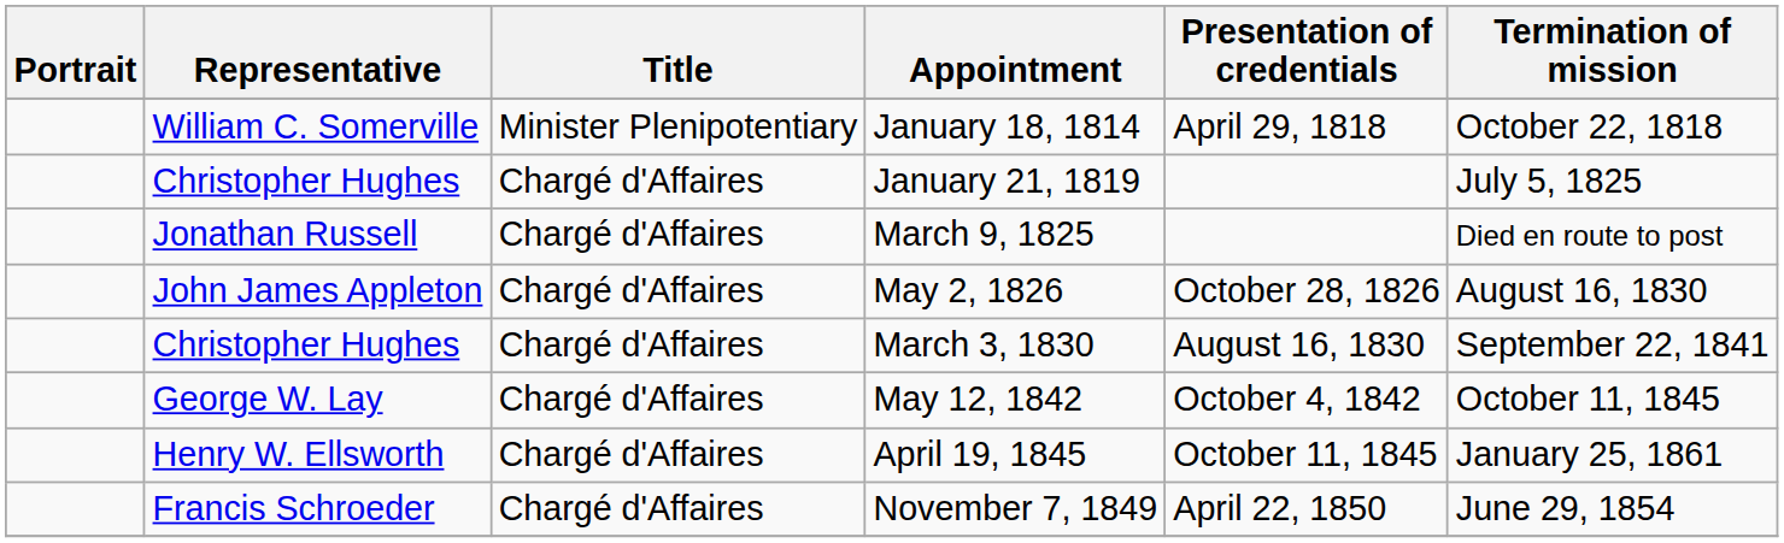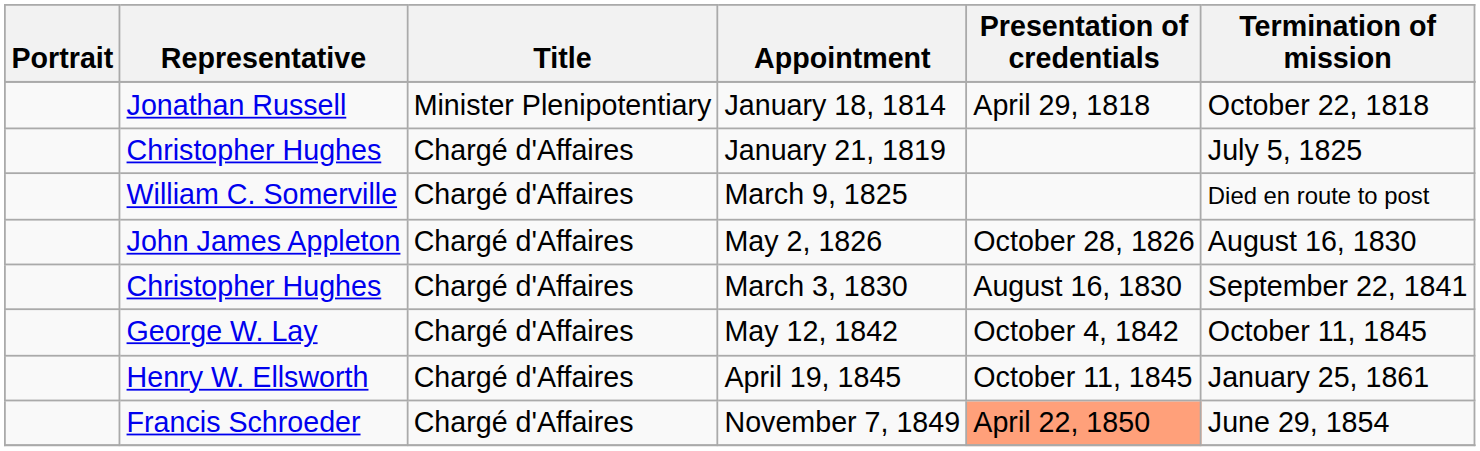January 18, 1814 | Representative: William C. Somerville -> Jonathan Russell
March 9, 1825 | Representative: Jonathan Russell -> William C. Somerville
November 7, 1849 | Presentation of credentials: no background -> lightsalmon background
